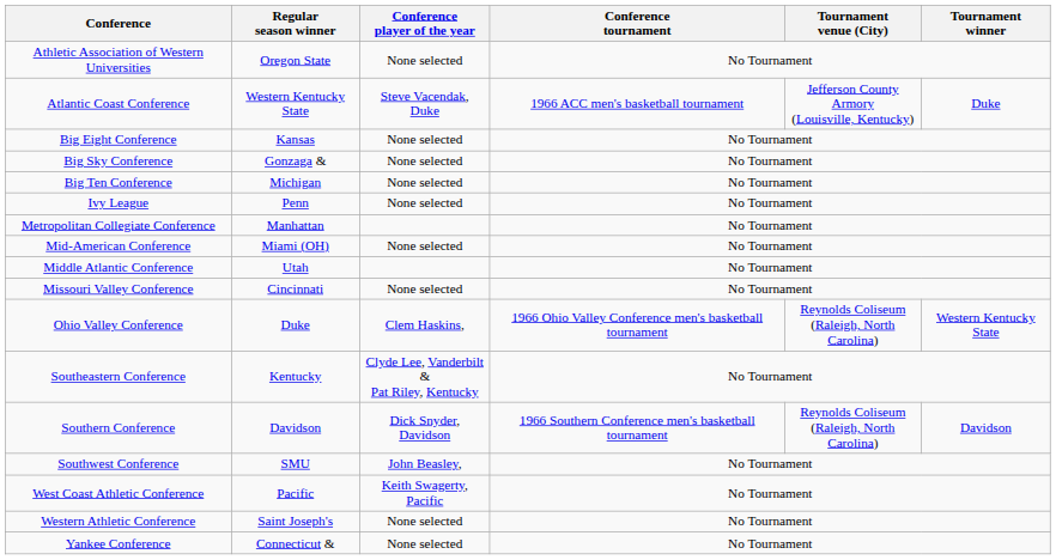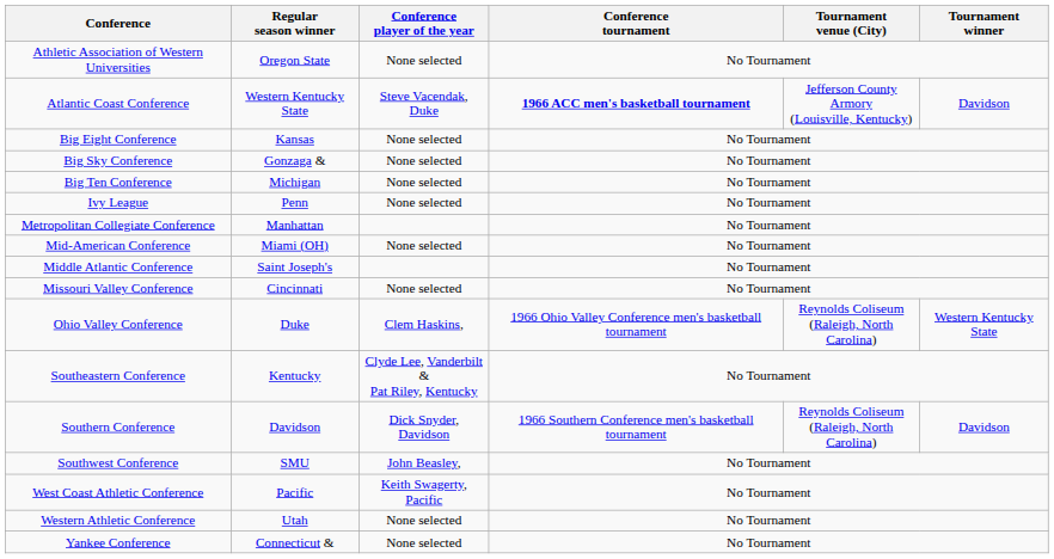Atlantic Coast Conference | Conference tournament: normal -> bold
Atlantic Coast Conference | Tournament winner: Duke -> Davidson
Middle Atlantic Conference | Regular season winner: Utah -> Saint Joseph's
Western Athletic Conference | Regular season winner: Saint Joseph's -> Utah
